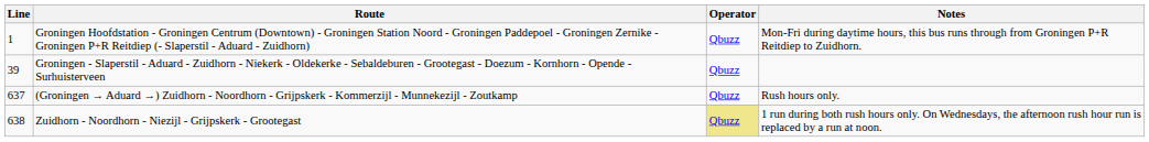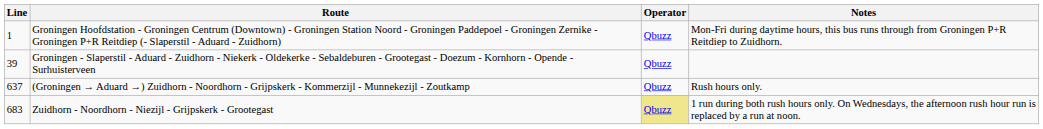Zuidhorn - Noordhorn - Niezijl - Grijpskerk - Grootegast | Line: 638 -> 683
